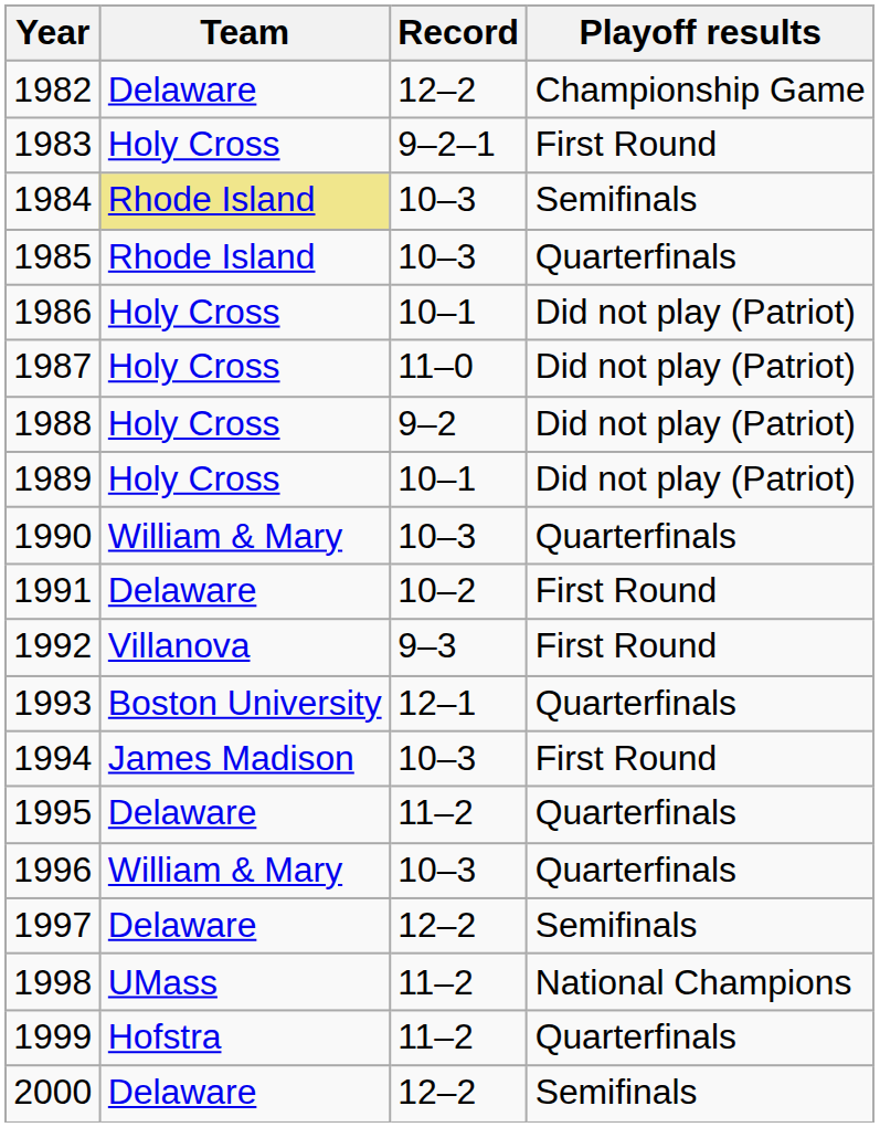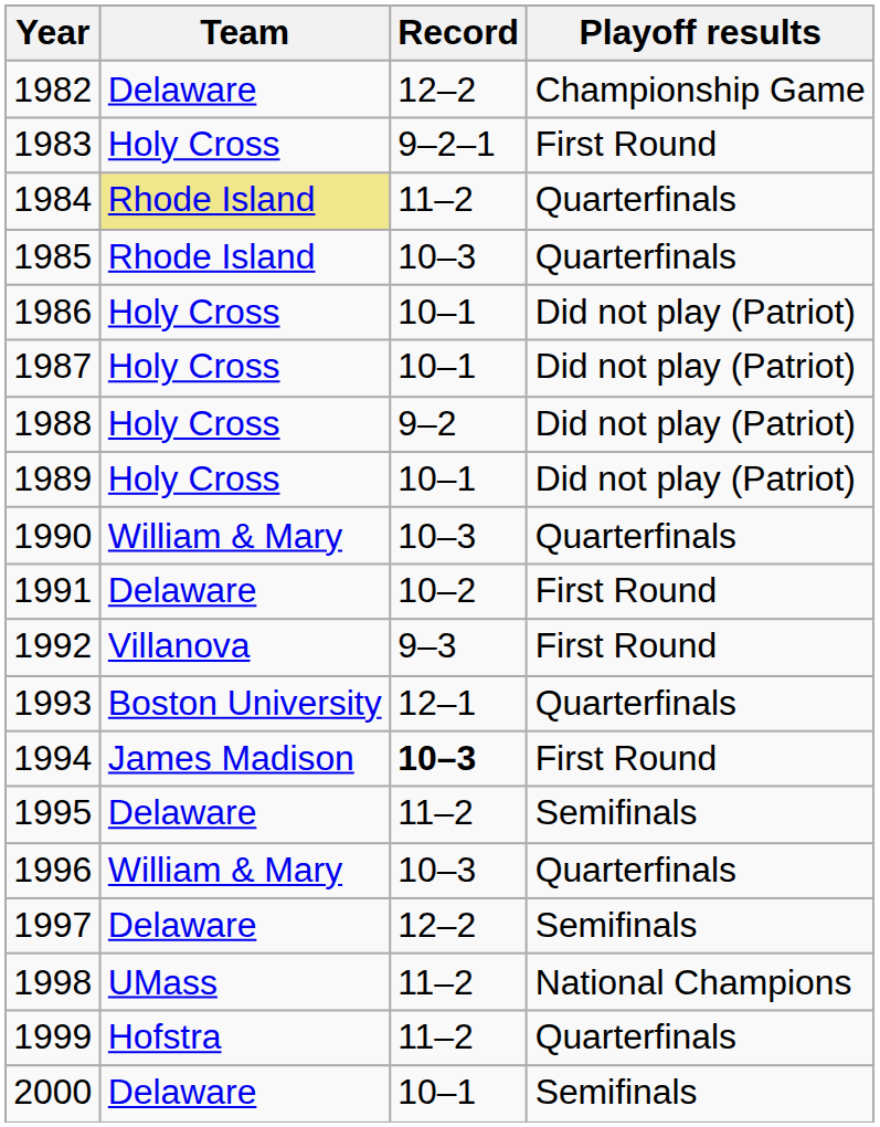1984 | Record: 10–3 -> 11–2
1984 | Playoff results: Semifinals -> Quarterfinals
1987 | Record: 11–0 -> 10–1
1994 | Record: normal -> bold
1995 | Playoff results: Quarterfinals -> Semifinals
2000 | Record: 12–2 -> 10–1
